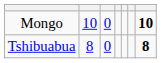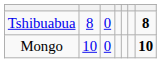rows swapped: Mongo <-> Tshibuabua
